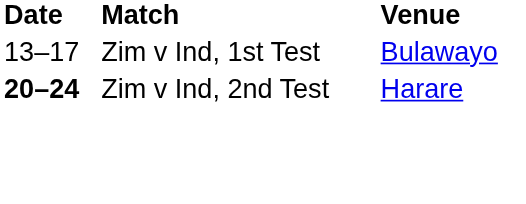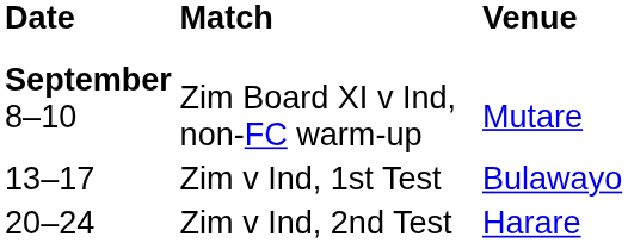+ row: September 8–10 | Zim Board XI v Ind, non-FC warm-up | Mutare
Zim v Ind, 2nd Test | Date: bold -> normal
